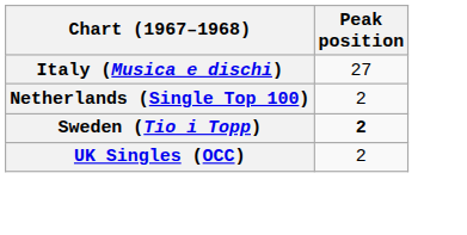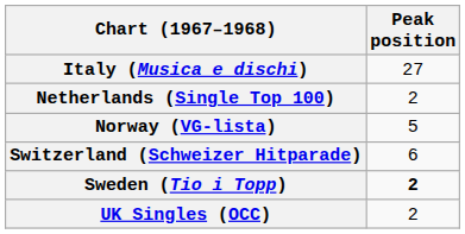+ row: Norway (VG-lista) | 5
+ row: Switzerland (Schweizer Hitparade) | 6
